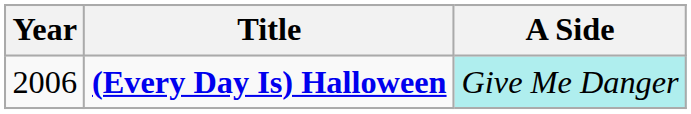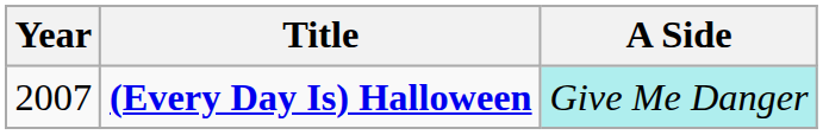(Every Day Is) Halloween | Year: 2006 -> 2007
